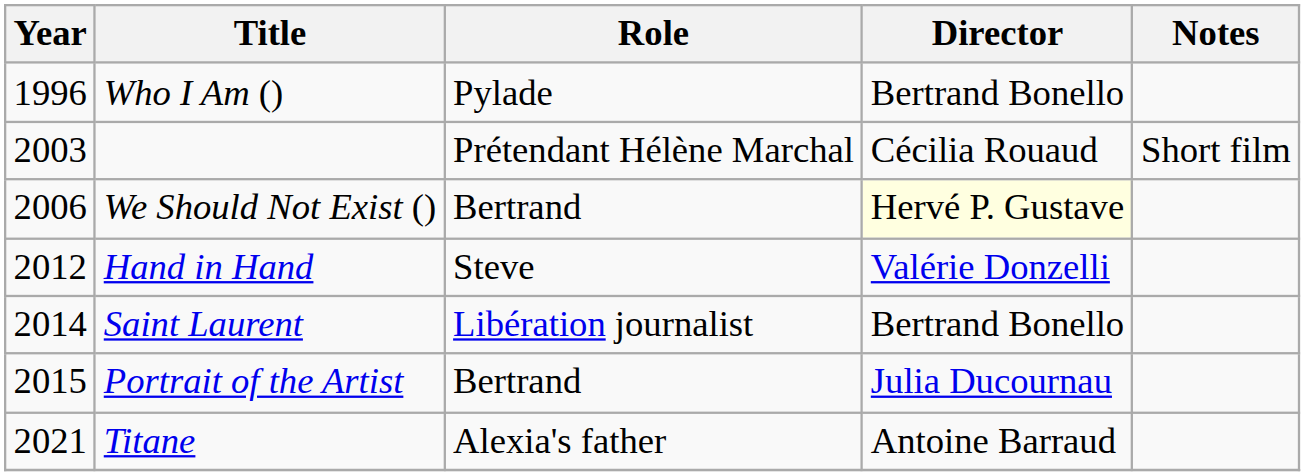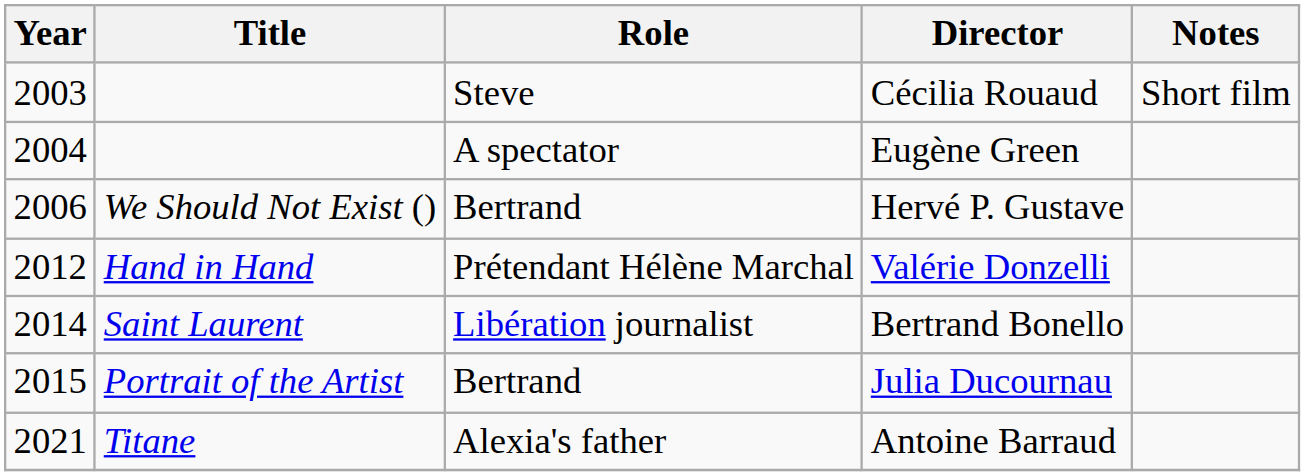- row: 1996 | Who I Am () | Pylade | Bertrand Bonello
2003 | Role: Prétendant Hélène Marchal -> Steve
+ row: 2004 | A spectator | Eugène Green
2006 | Director: lightyellow background -> no background
2012 | Role: Steve -> Prétendant Hélène Marchal
